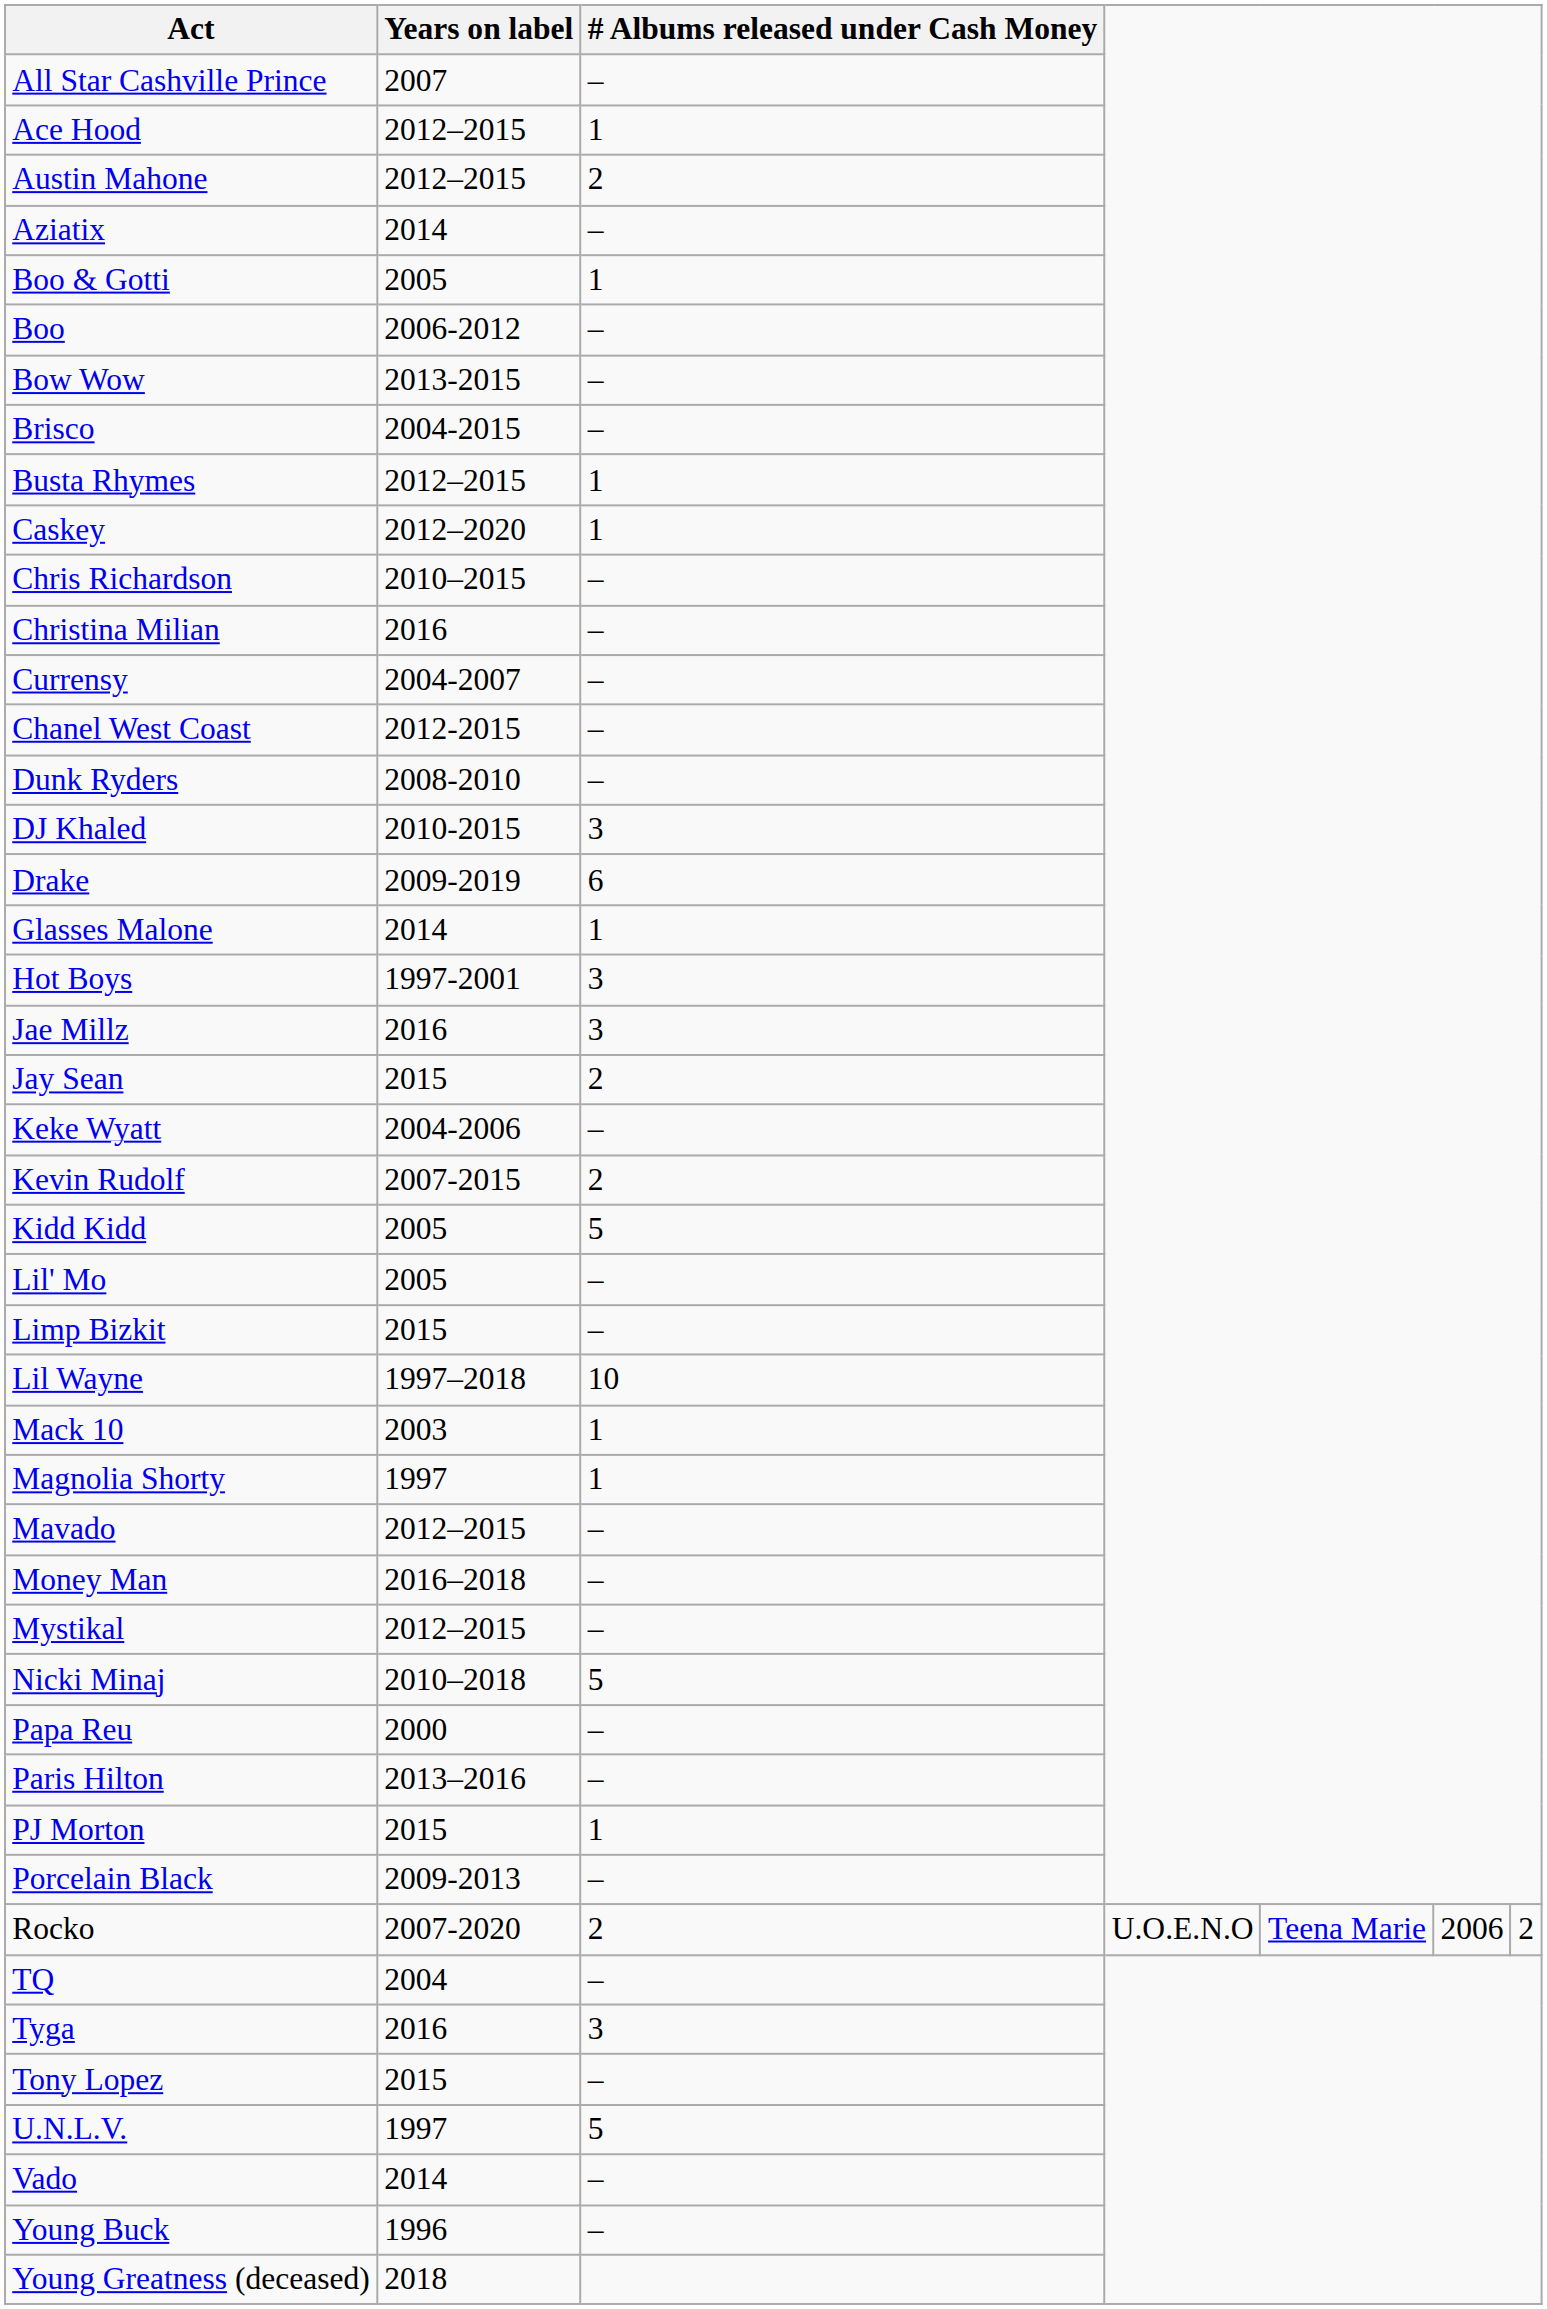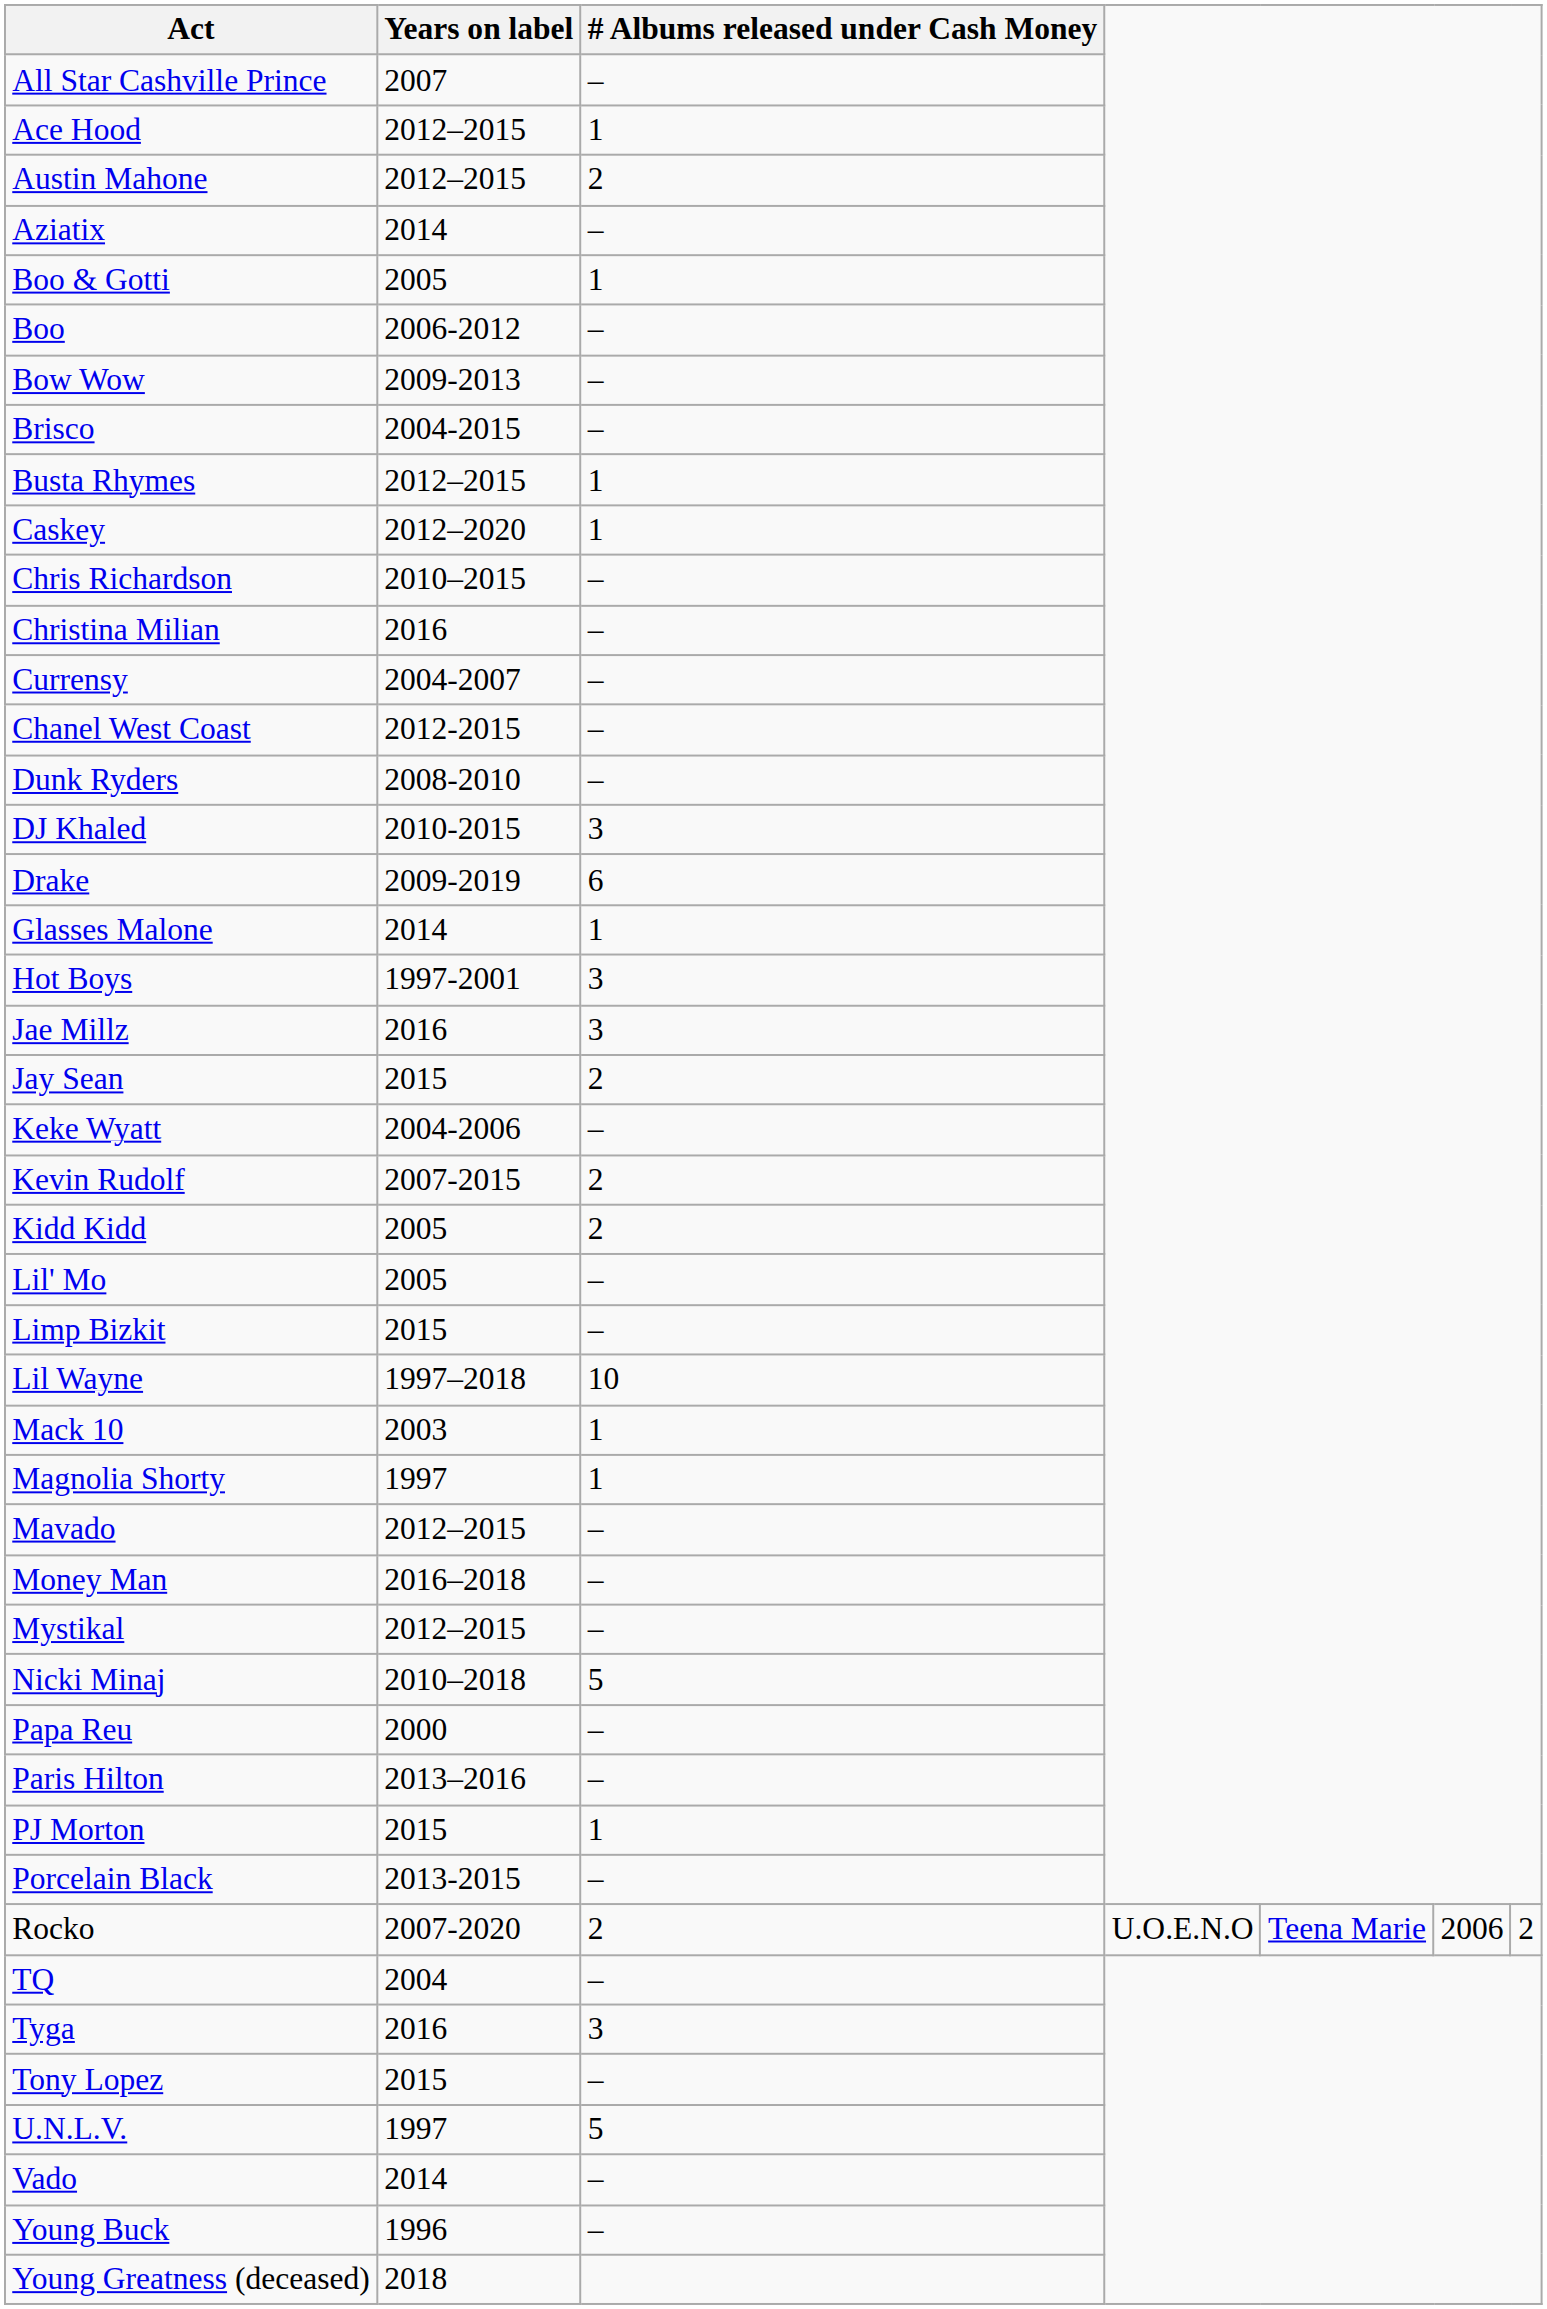Bow Wow | Years on label: 2013-2015 -> 2009-2013
Kidd Kidd | # Albums released under Cash Money: 5 -> 2
Porcelain Black | Years on label: 2009-2013 -> 2013-2015
